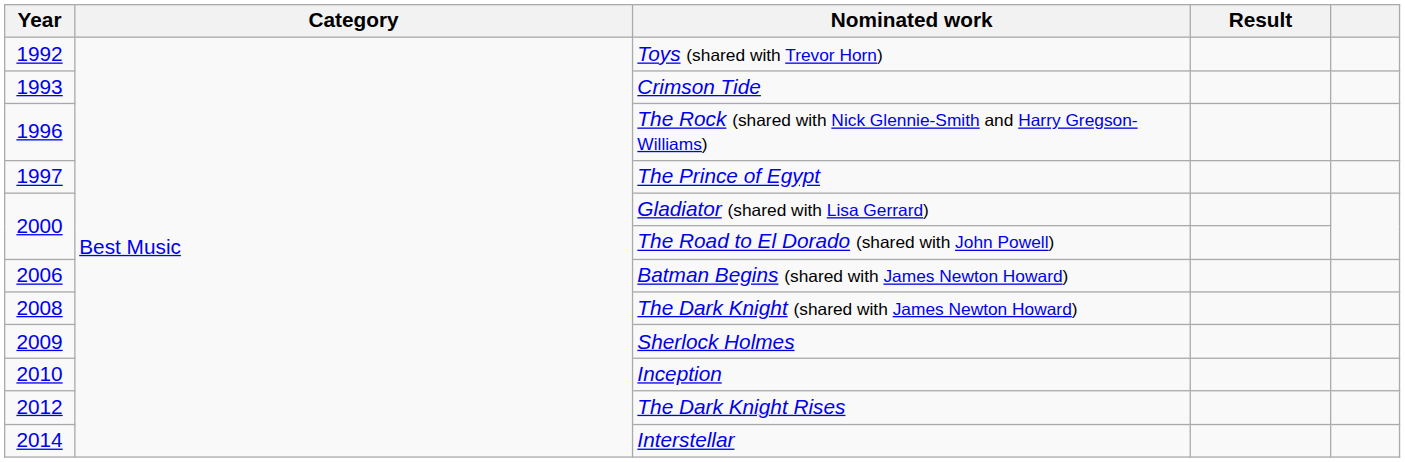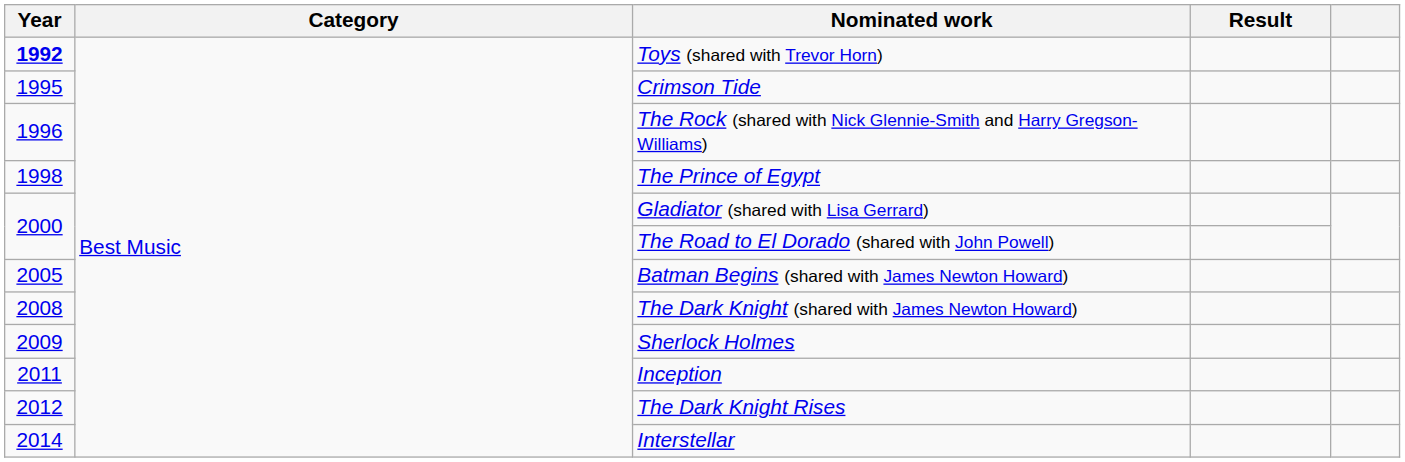Toys (shared with Trevor Horn) | Year: normal -> bold
Crimson Tide | Year: 1993 -> 1995
The Prince of Egypt | Year: 1997 -> 1998
Batman Begins (shared with James Newton Howard) | Year: 2006 -> 2005
Inception | Year: 2010 -> 2011
